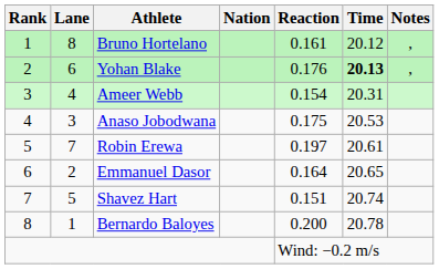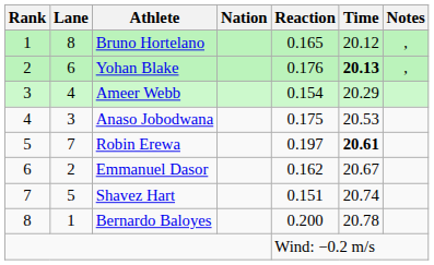Bruno Hortelano | Reaction: 0.161 -> 0.165
Ameer Webb | Time: 20.31 -> 20.29
Robin Erewa | Time: normal -> bold
Emmanuel Dasor | Reaction: 0.164 -> 0.162
Emmanuel Dasor | Time: 20.65 -> 20.67
